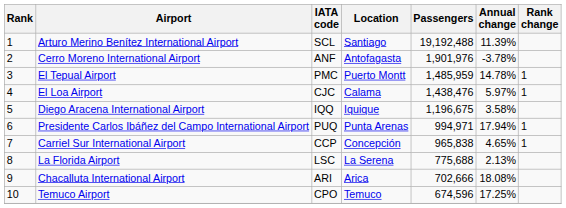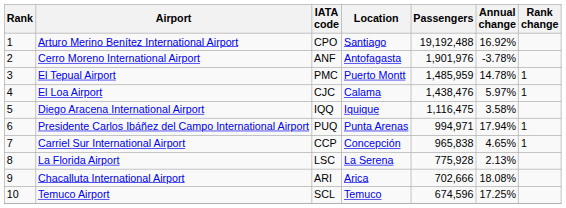Arturo Merino Benítez International Airport | IATA code: SCL -> CPO
Arturo Merino Benítez International Airport | Annual change: 11.39% -> 16.92%
Diego Aracena International Airport | Passengers: 1,196,675 -> 1,116,475
La Florida Airport | Passengers: 775,688 -> 775,928
Temuco Airport | IATA code: CPO -> SCL
